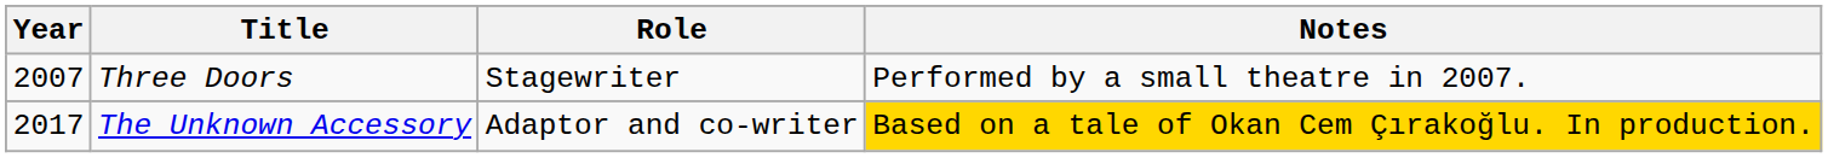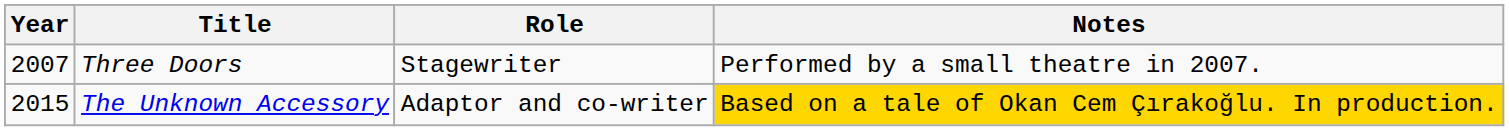The Unknown Accessory | Year: 2017 -> 2015
